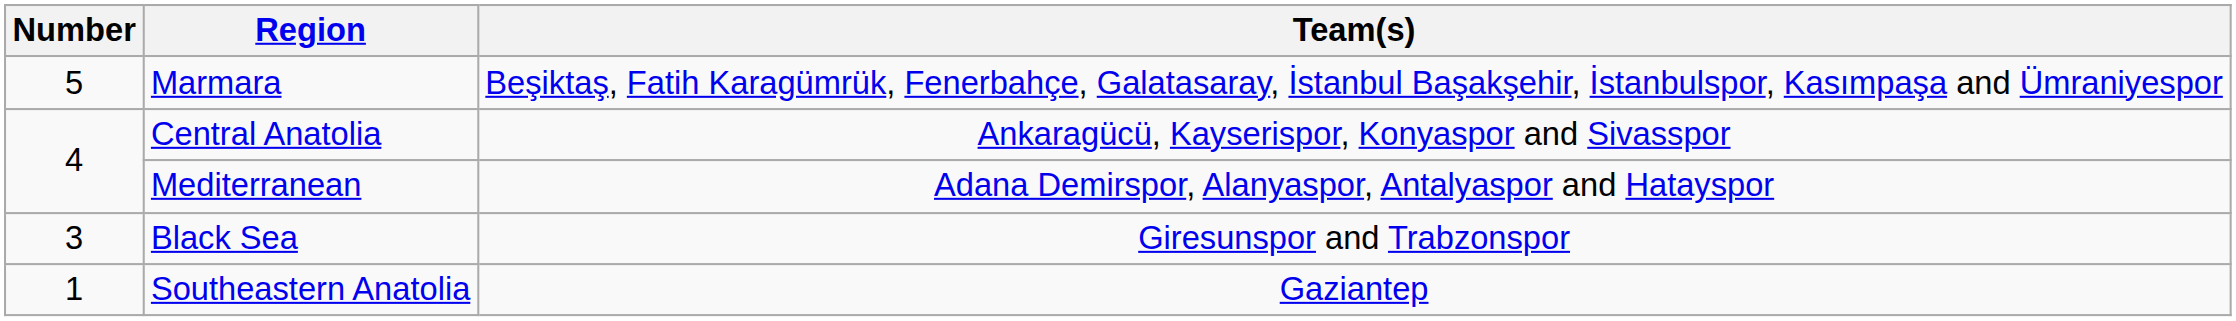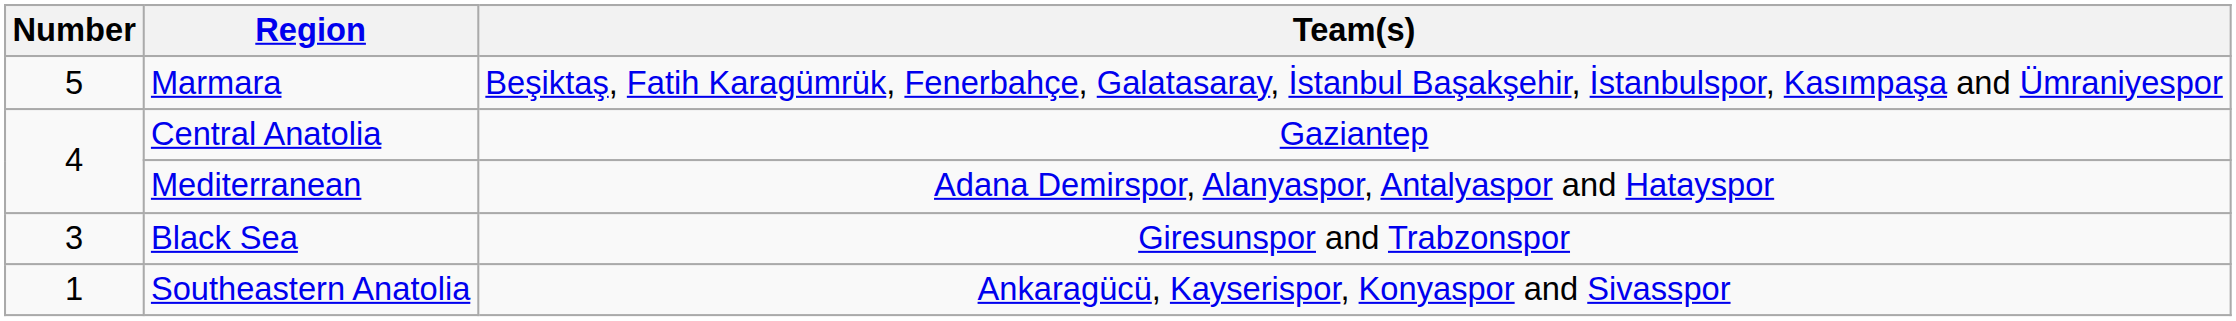Central Anatolia | Team(s): Ankaragücü, Kayserispor, Konyaspor and Sivasspor -> Gaziantep
Southeastern Anatolia | Team(s): Gaziantep -> Ankaragücü, Kayserispor, Konyaspor and Sivasspor
